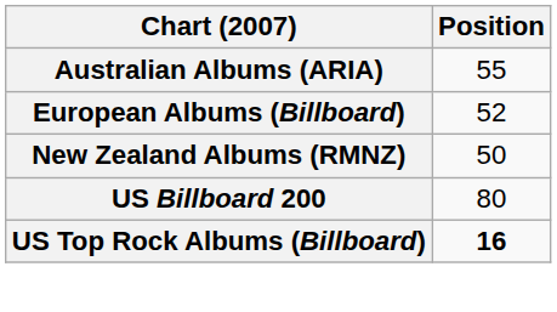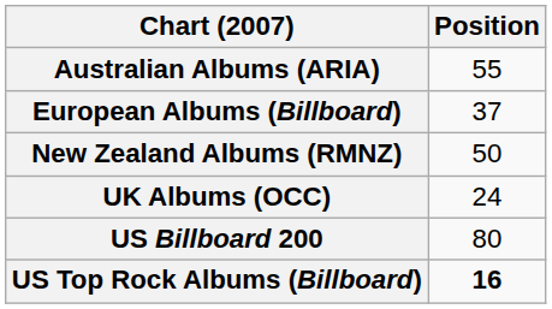European Albums (Billboard) | Position: 52 -> 37
+ row: UK Albums (OCC) | 24
